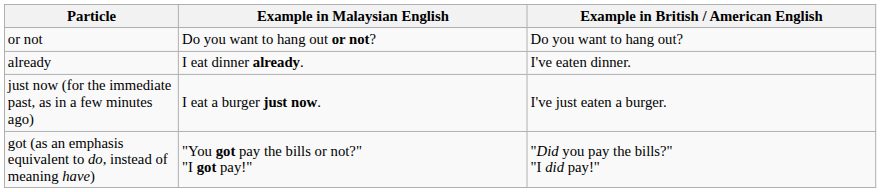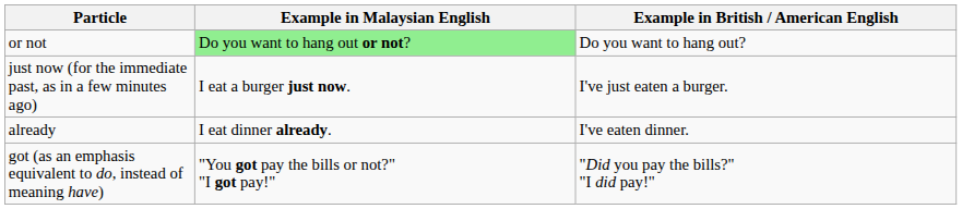or not | Example in Malaysian English: no background -> lightgreen background
rows swapped: already <-> just now (for the immediate past, as in a few minutes ago)
